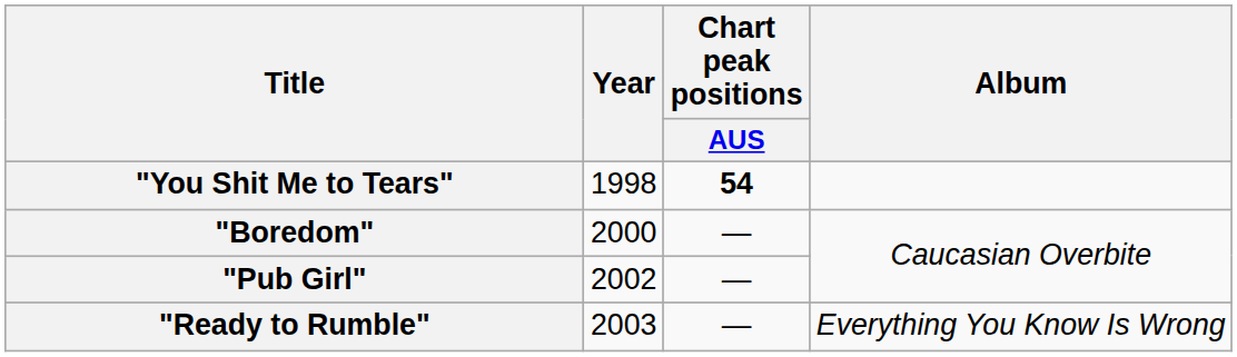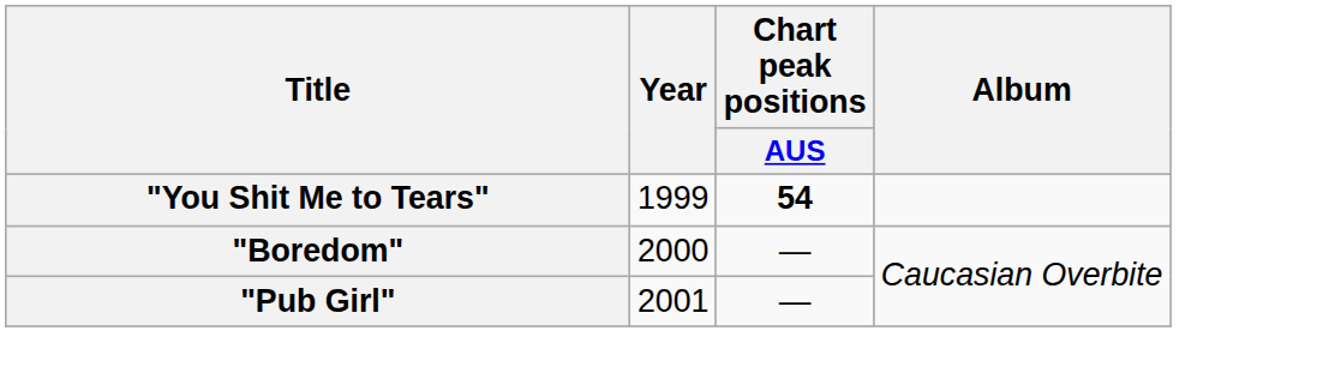"You Shit Me to Tears" | Year: 1998 -> 1999
"Pub Girl" | Year: 2002 -> 2001
- row: "Ready to Rumble" | 2003 | — | Everything You Know Is Wrong
